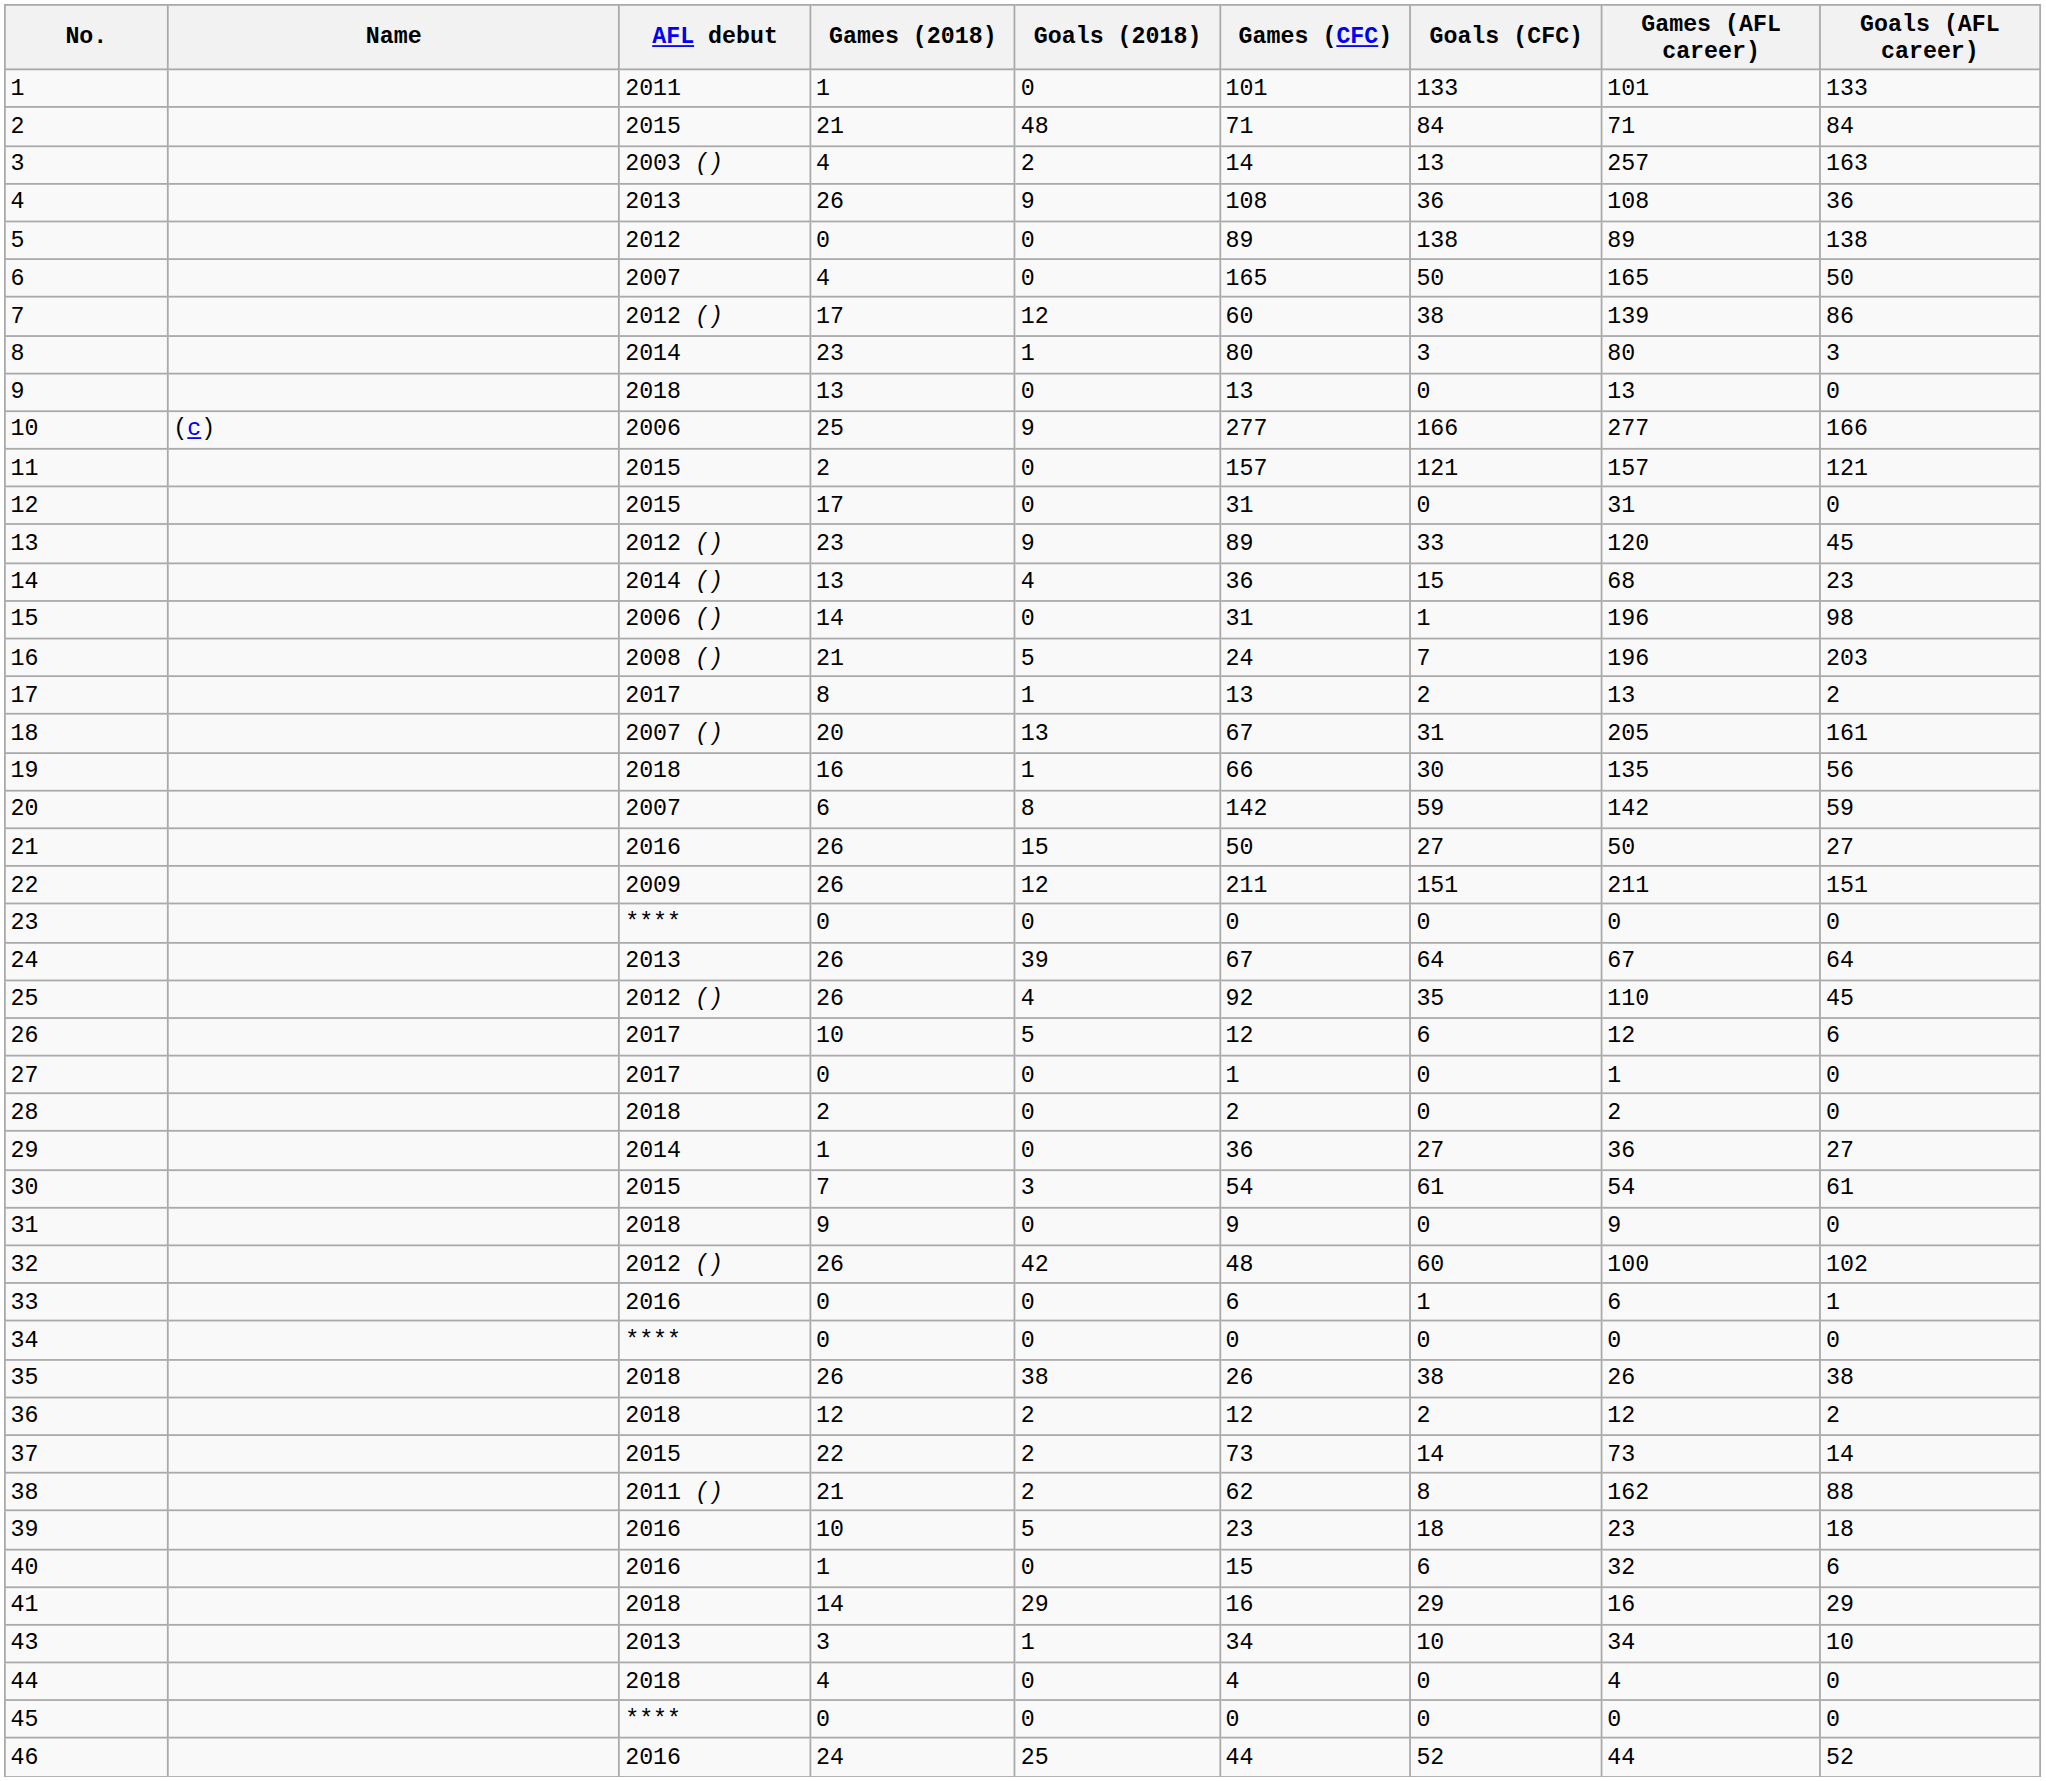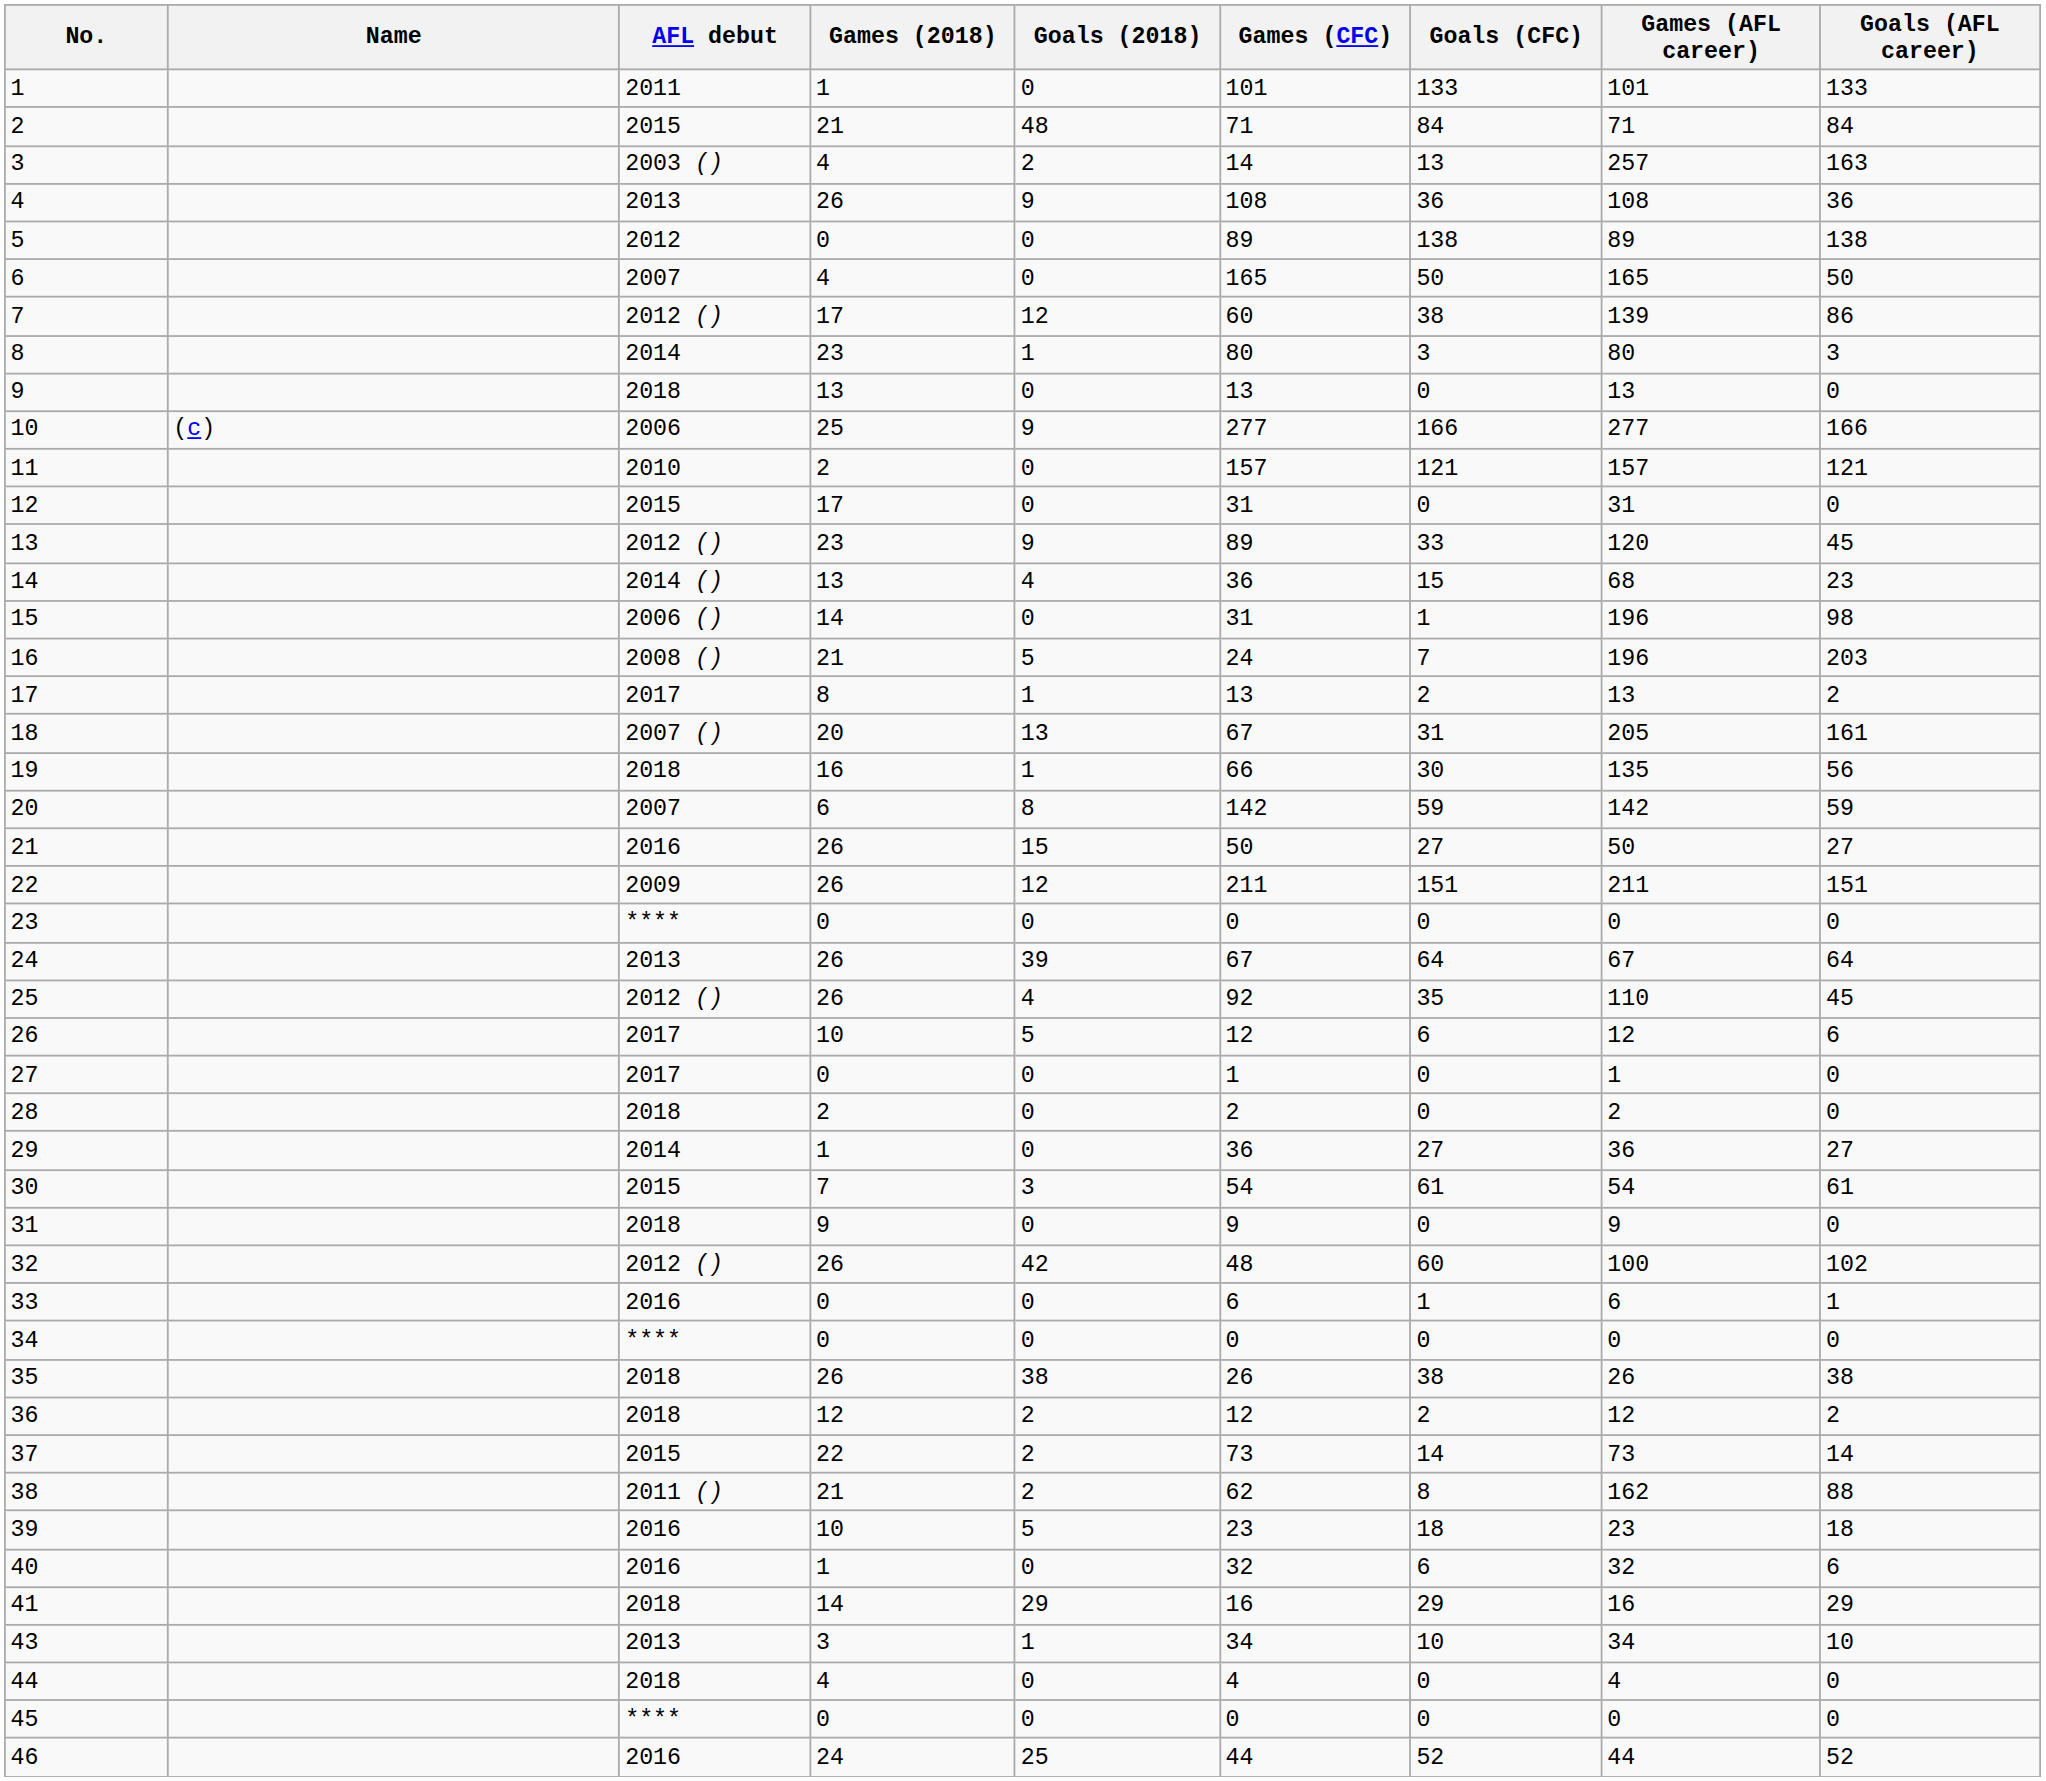11 | AFL debut: 2015 -> 2010
40 | Games (CFC): 15 -> 32
